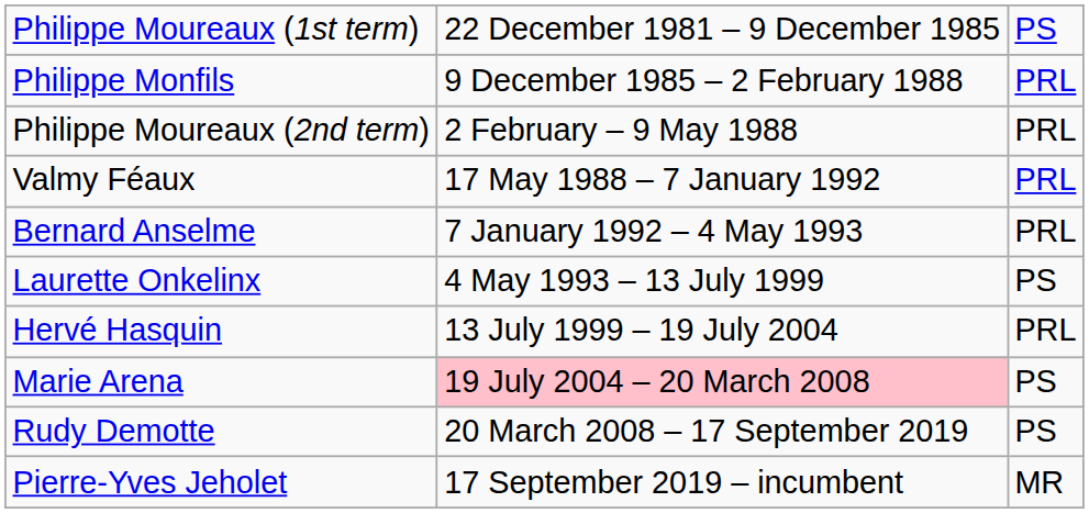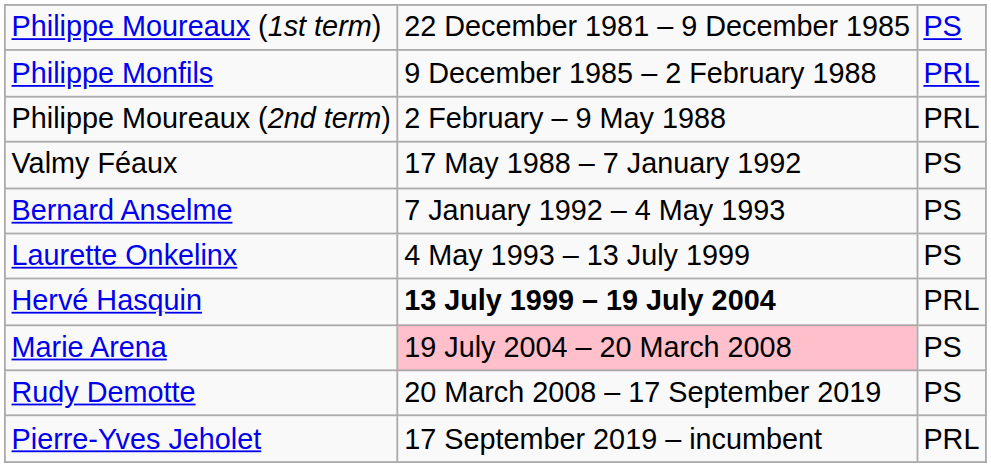Valmy Féaux | column 3: PRL -> PS
Bernard Anselme | column 3: PRL -> PS
Hervé Hasquin | column 2: normal -> bold
Pierre-Yves Jeholet | column 3: MR -> PRL
